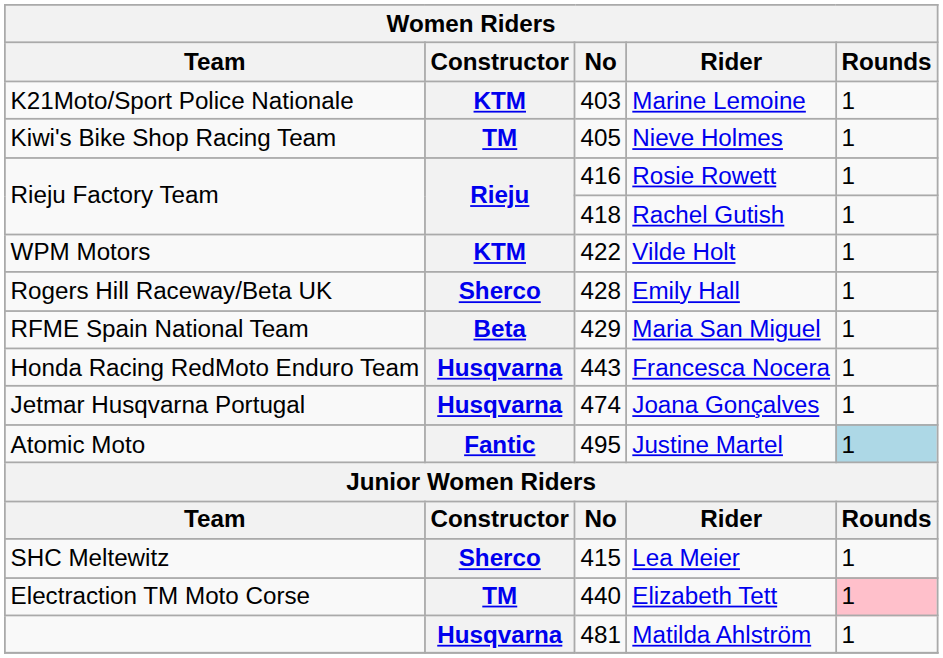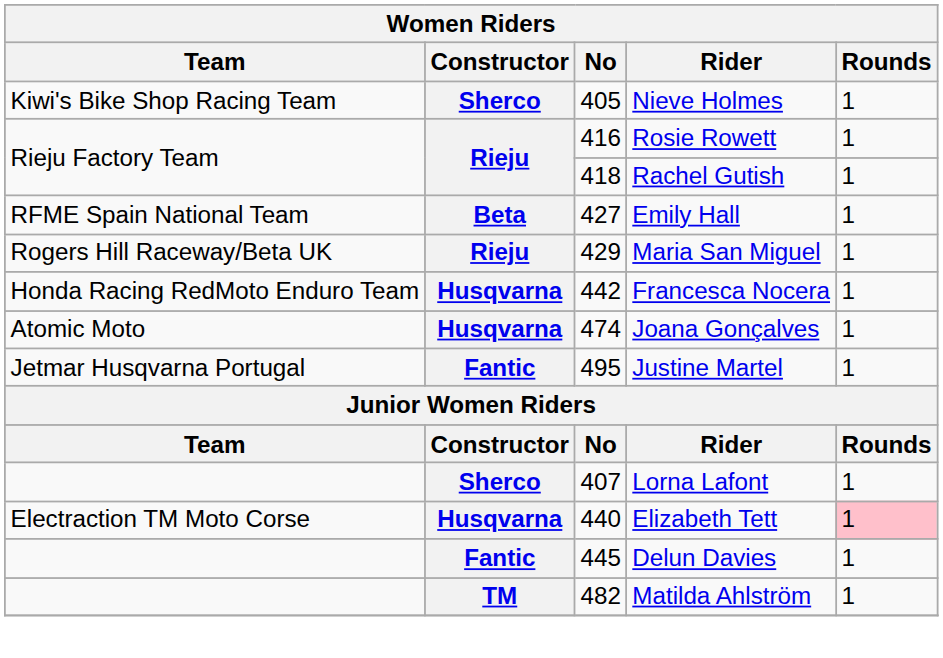- row: K21Moto/Sport Police Nationale | KTM | 403 | Marine Lemoine | 1
Nieve Holmes | Constructor: TM -> Sherco
- row: WPM Motors | KTM | 422 | Vilde Holt | 1
Emily Hall | Team: Rogers Hill Raceway/Beta UK -> RFME Spain National Team
Emily Hall | Constructor: Sherco -> Beta
Emily Hall | No: 428 -> 427
Maria San Miguel | Team: RFME Spain National Team -> Rogers Hill Raceway/Beta UK
Maria San Miguel | Constructor: Beta -> Rieju
Francesca Nocera | No: 443 -> 442
Joana Gonçalves | Team: Jetmar Husqvarna Portugal -> Atomic Moto
Justine Martel | Team: Atomic Moto -> Jetmar Husqvarna Portugal
Justine Martel | Rounds: lightblue background -> no background
+ row: Sherco | 407 | Lorna Lafont | 1
- row: SHC Meltewitz | Sherco | 415 | Lea Meier | 1
Elizabeth Tett | Constructor: TM -> Husqvarna
+ row: Fantic | 445 | Delun Davies | 1
Matilda Ahlström | Constructor: Husqvarna -> TM
Matilda Ahlström | No: 481 -> 482
